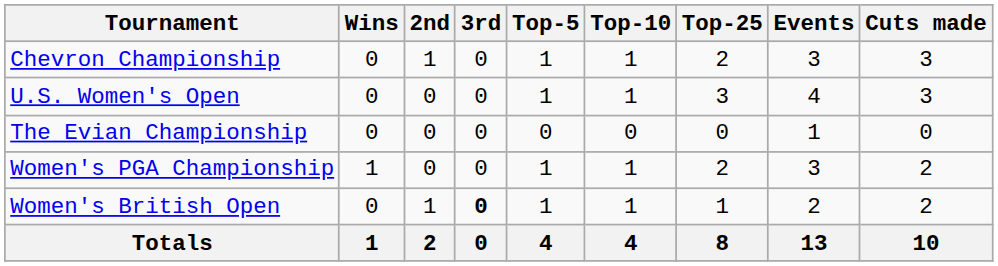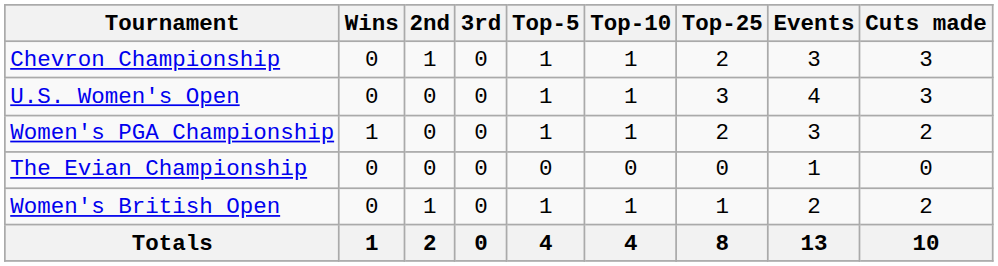rows swapped: Women's PGA Championship <-> The Evian Championship
Women's British Open | 3rd: bold -> normal
